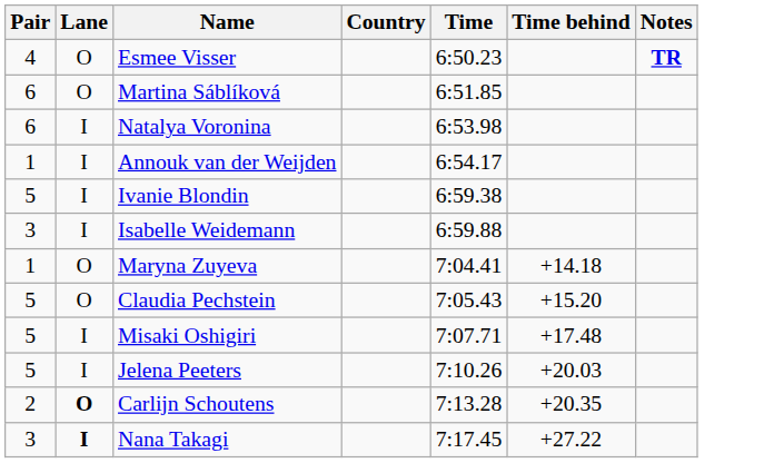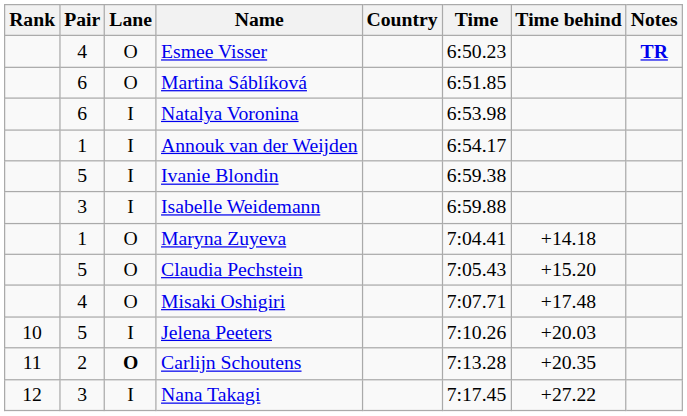+ column: Rank | 10 | 11 | 12
Misaki Oshigiri | Pair: 5 -> 4
Misaki Oshigiri | Lane: I -> O
Nana Takagi | Lane: bold -> normal
